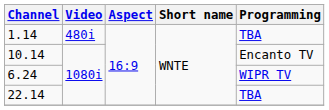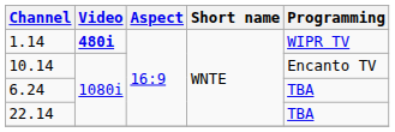1.14 | Video: normal -> bold
1.14 | Programming: TBA -> WIPR TV
6.24 | Programming: WIPR TV -> TBA
